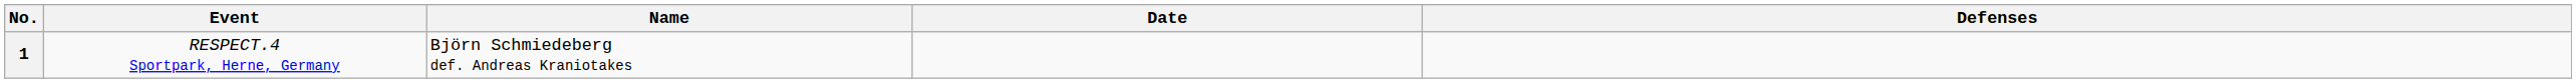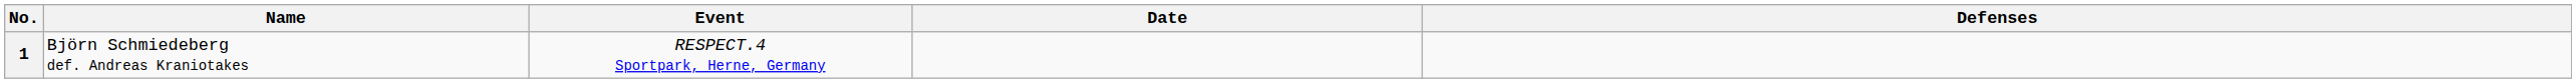columns swapped: Name <-> Event
